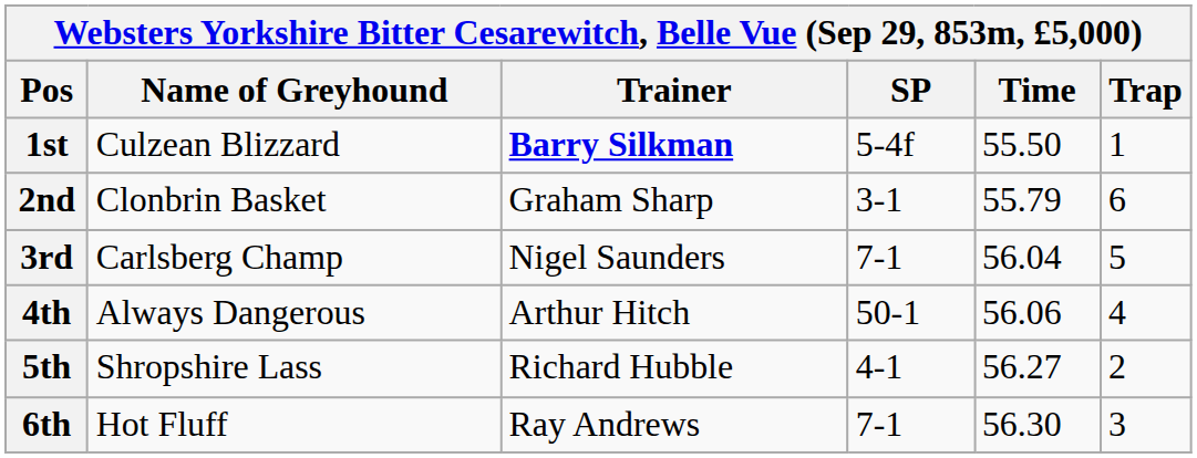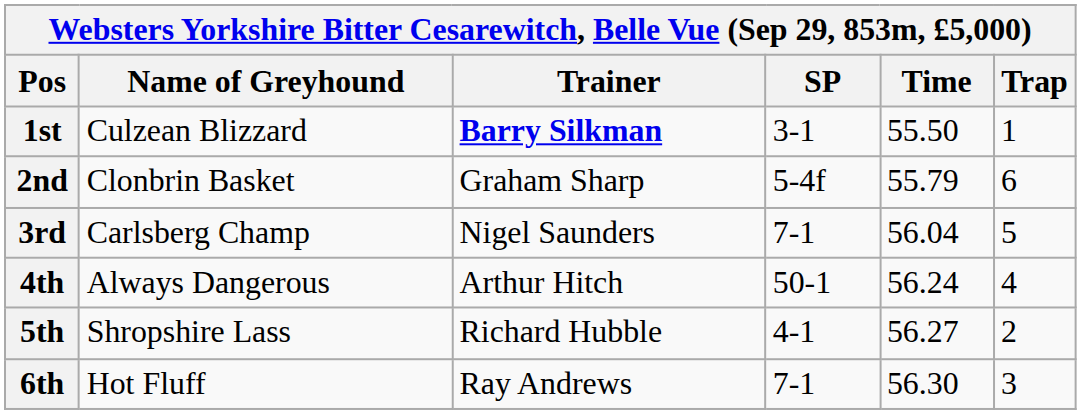1st | SP: 5-4f -> 3-1
2nd | SP: 3-1 -> 5-4f
4th | Time: 56.06 -> 56.24
